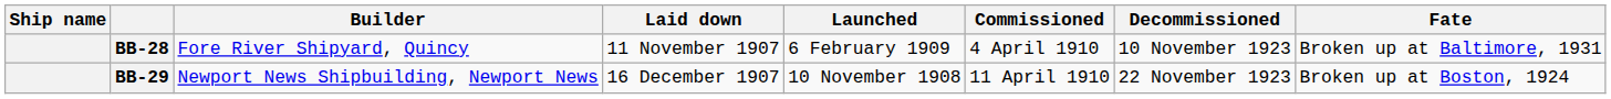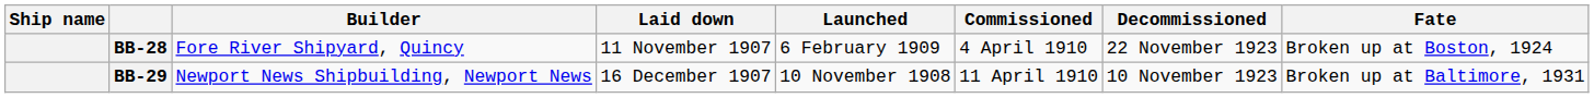BB-28 | Decommissioned: 10 November 1923 -> 22 November 1923
BB-28 | Fate: Broken up at Baltimore, 1931 -> Broken up at Boston, 1924
BB-29 | Decommissioned: 22 November 1923 -> 10 November 1923
BB-29 | Fate: Broken up at Boston, 1924 -> Broken up at Baltimore, 1931
